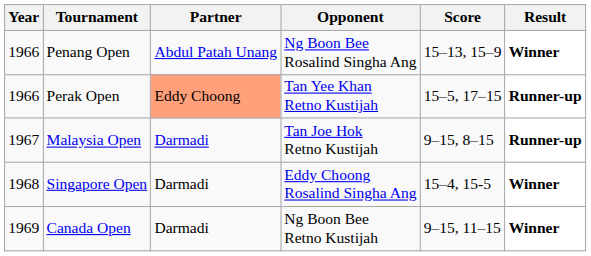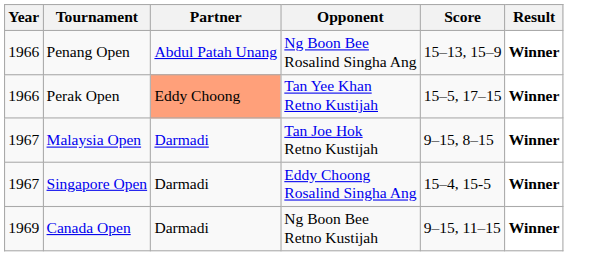Perak Open | Result: Runner-up -> Winner
Malaysia Open | Result: Runner-up -> Winner
Singapore Open | Year: 1968 -> 1967
